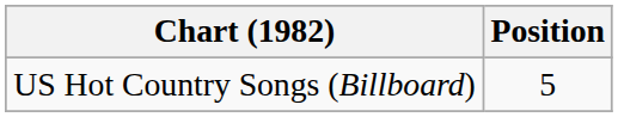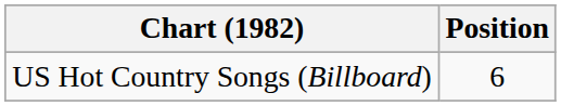US Hot Country Songs (Billboard) | Position: 5 -> 6
